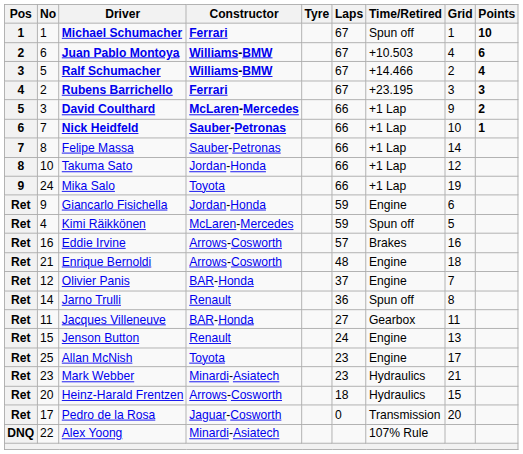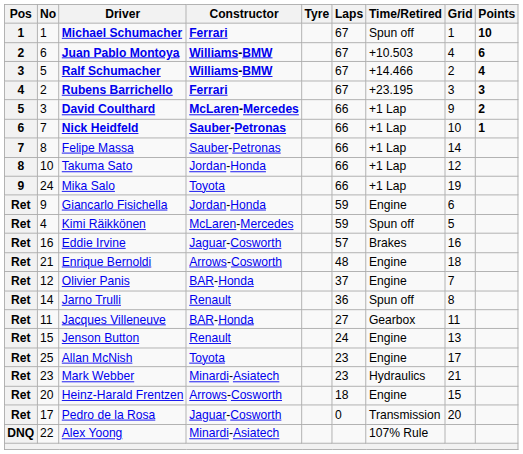Eddie Irvine | Constructor: Arrows-Cosworth -> Jaguar-Cosworth
Heinz-Harald Frentzen | Time/Retired: Hydraulics -> Engine
